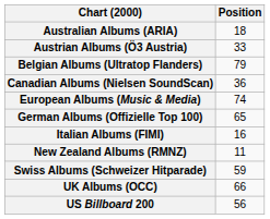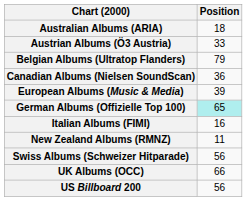European Albums (Music & Media) | Position: 74 -> 39
German Albums (Offizielle Top 100) | Position: no background -> paleturquoise background
Swiss Albums (Schweizer Hitparade) | Position: 59 -> 56
